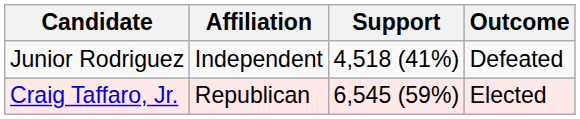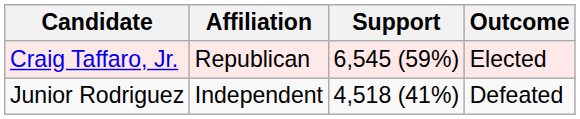rows swapped: Craig Taffaro, Jr. <-> Junior Rodriguez
